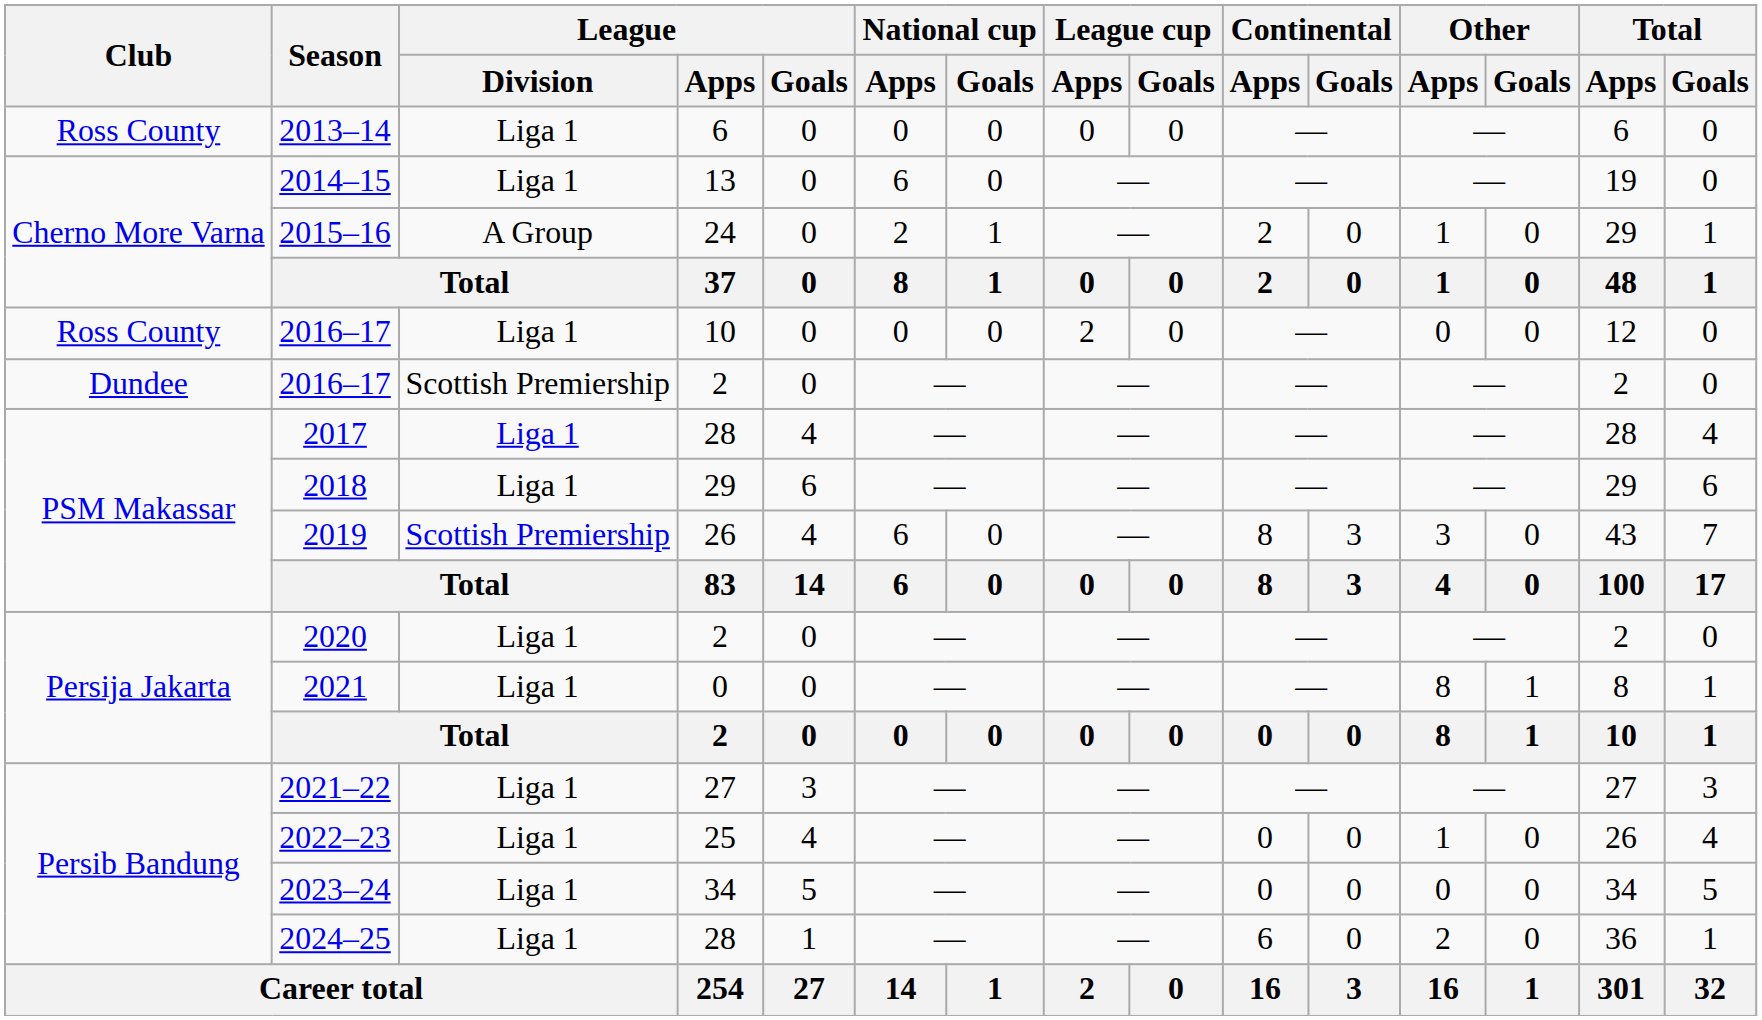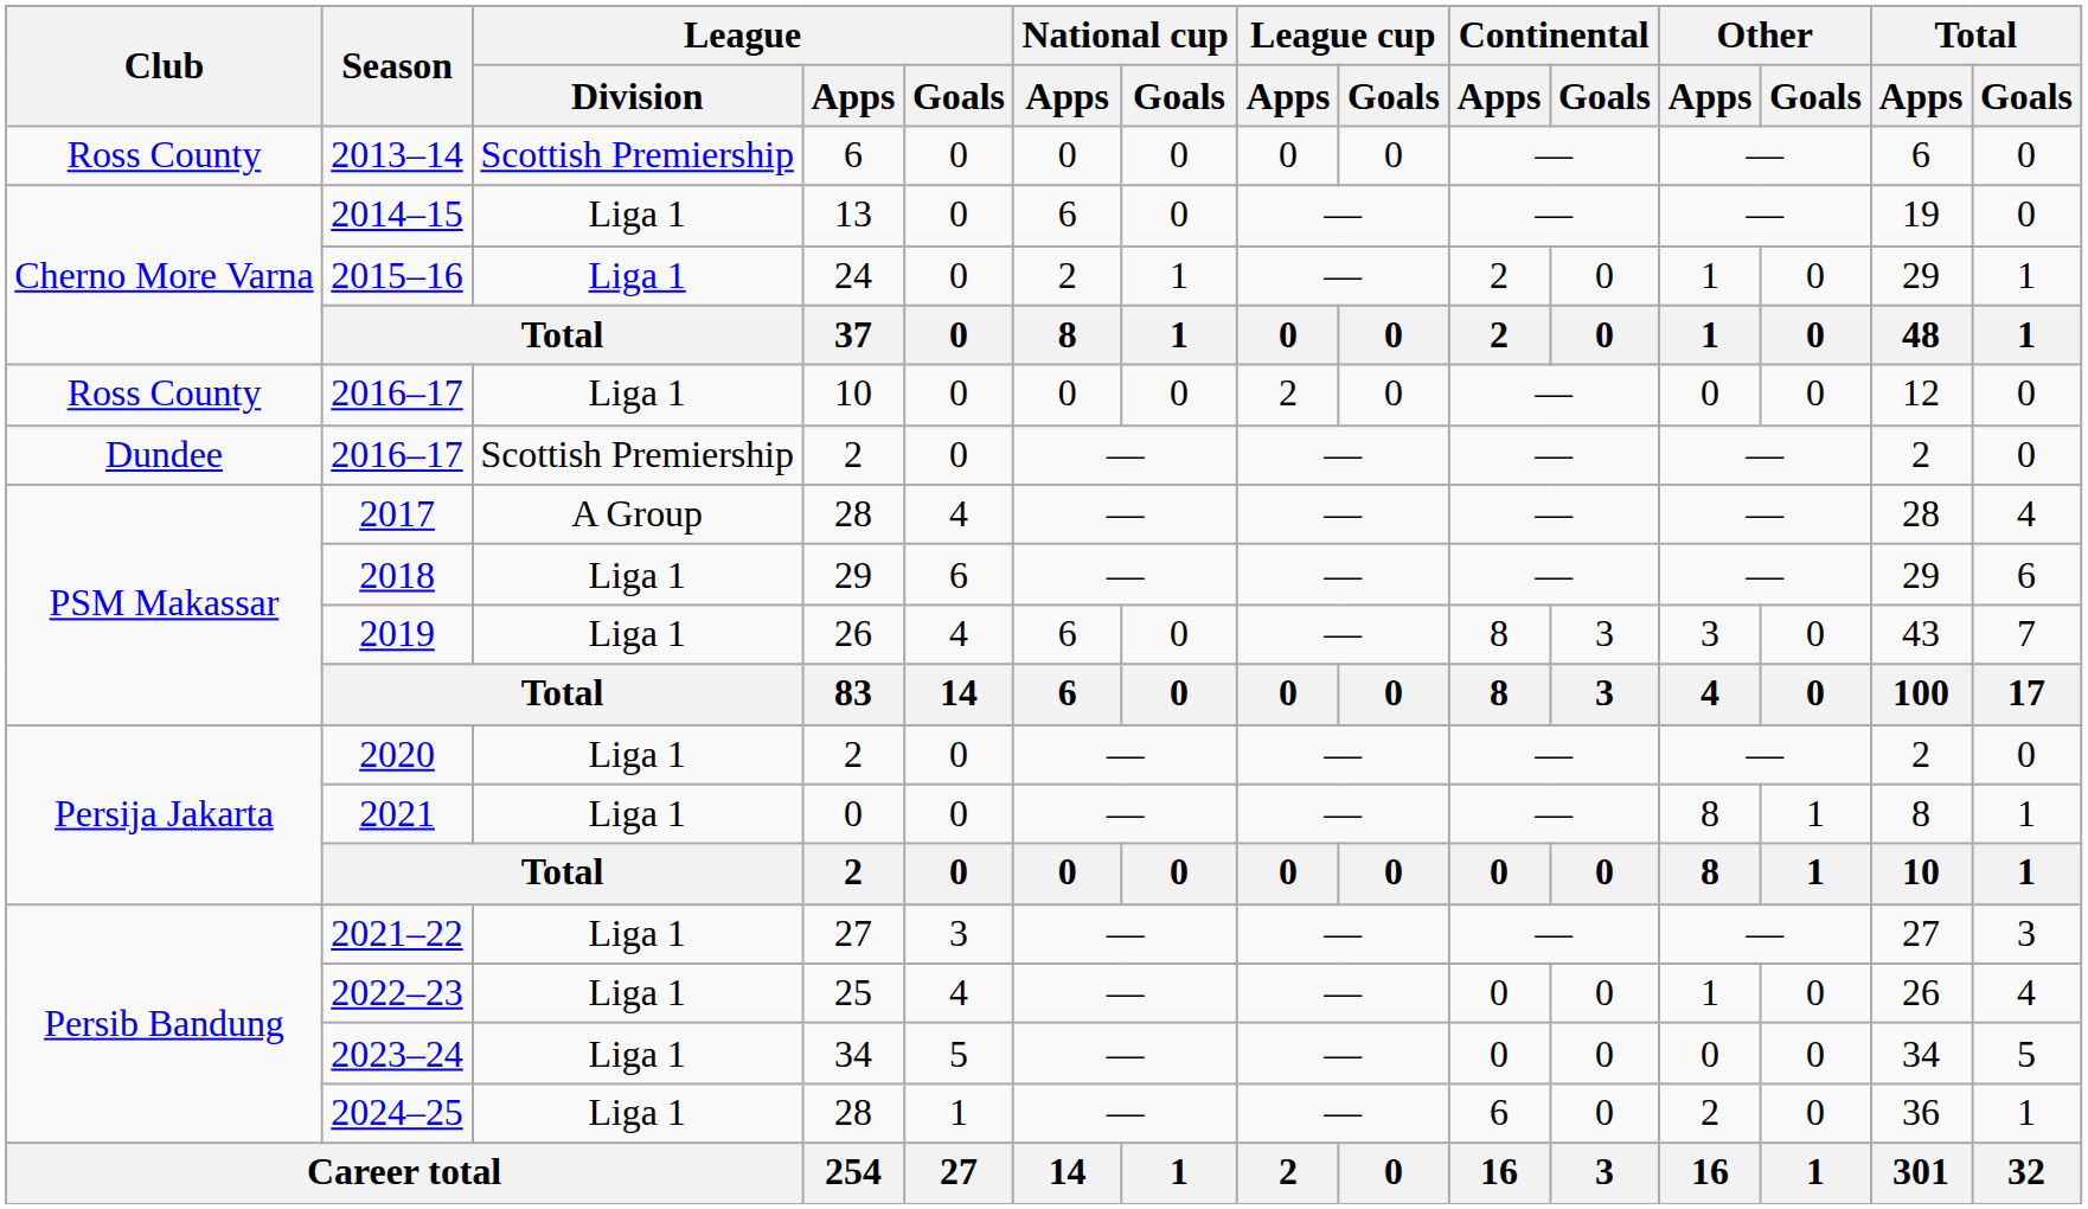2013–14 | League / Division: Liga 1 -> Scottish Premiership
2015–16 | League / Division: A Group -> Liga 1
2017 | League / Division: Liga 1 -> A Group
2019 | League / Division: Scottish Premiership -> Liga 1
